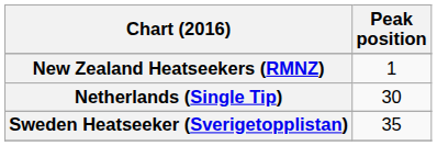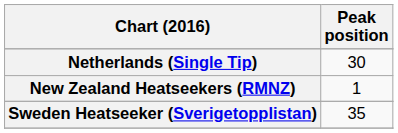rows swapped: Netherlands (Single Tip) <-> New Zealand Heatseekers (RMNZ)
